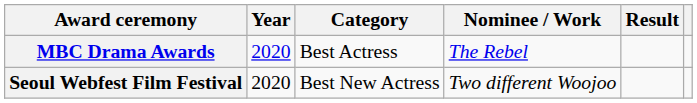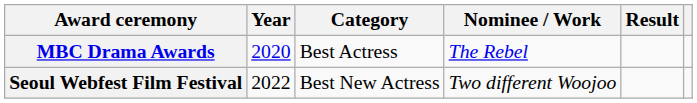Seoul Webfest Film Festival | Year: 2020 -> 2022
